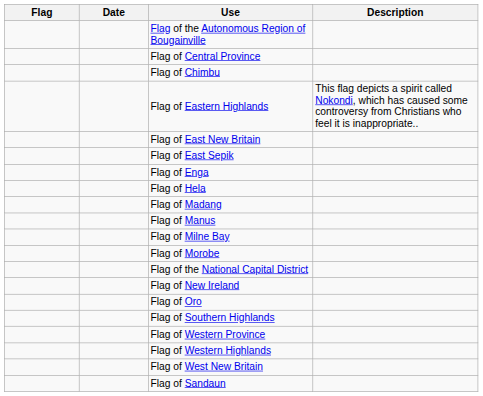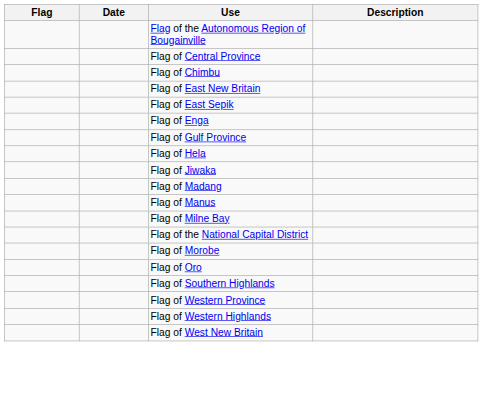- row: Flag of Eastern Highlands | This flag depicts a spirit called Nokondi, which has caused some controversy from Christians who feel it is inappropriate..
+ row: Flag of Gulf Province
+ row: Flag of Jiwaka
rows swapped: Flag of Morobe <-> Flag of the National Capital District
- row: Flag of New Ireland
- row: Flag of Sandaun
